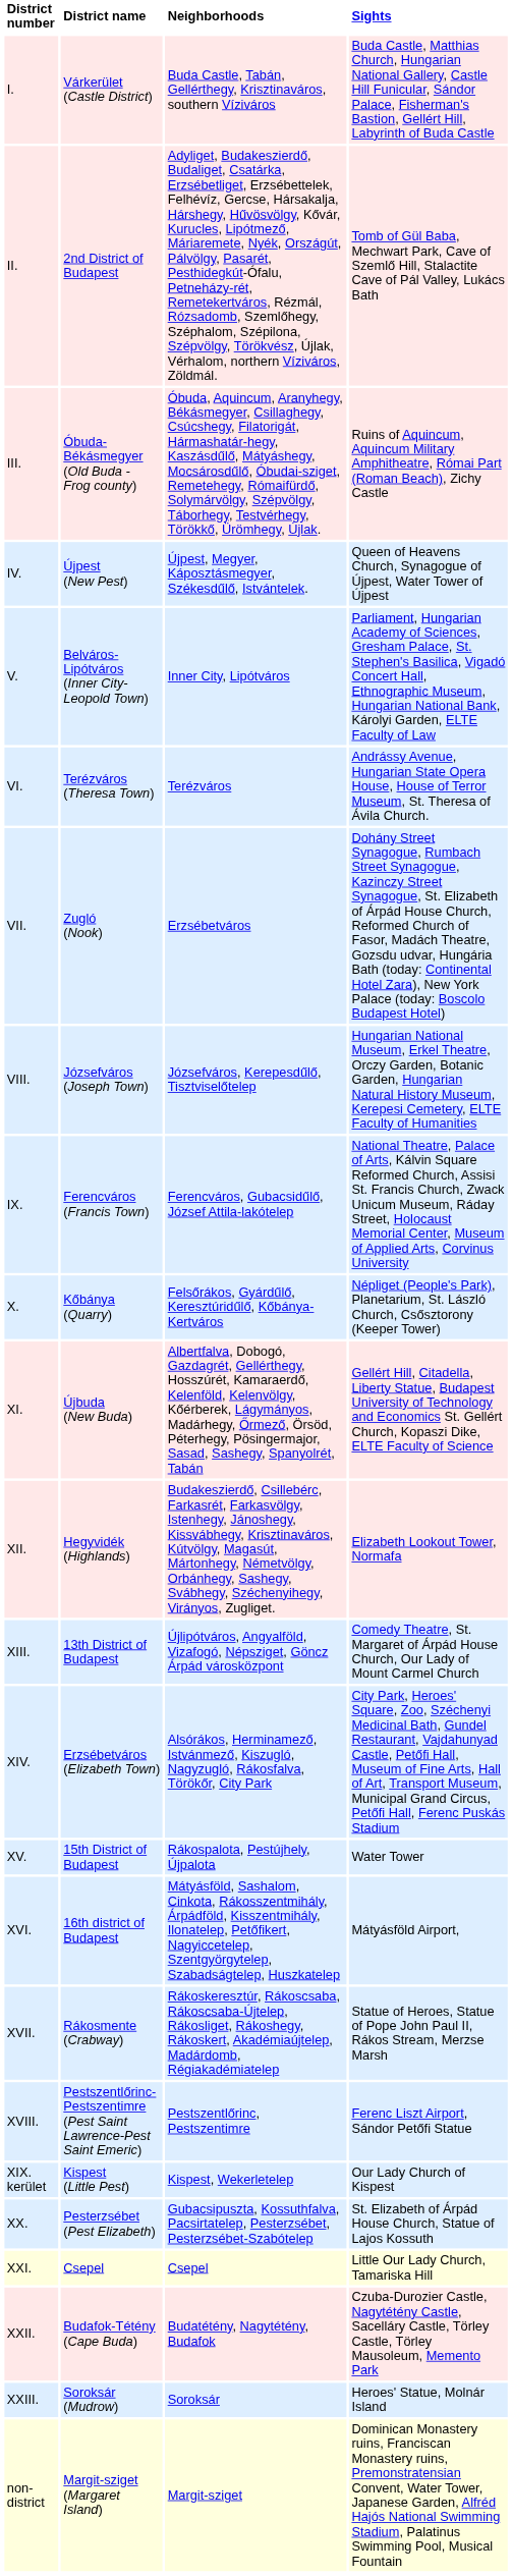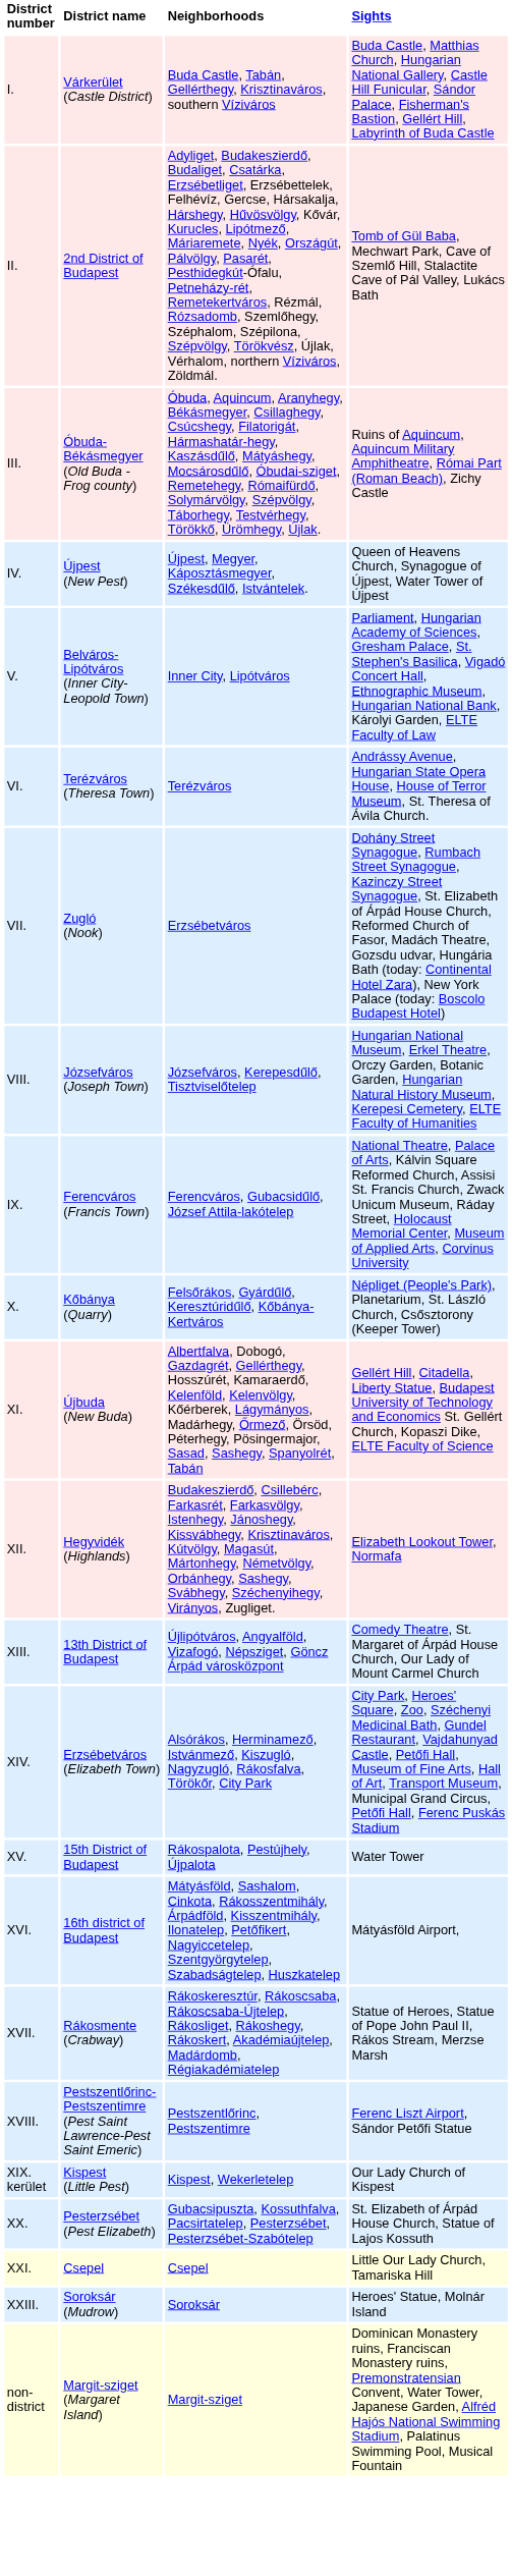- row: XXII. | Budafok-Tétény (Cape Buda) | Budatétény, Nagytétény, Budafok | Czuba-Durozier Castle, Nagytétény Castle, Sacelláry Castle, Törley Castle, Törley Mausoleum, Memento Park
